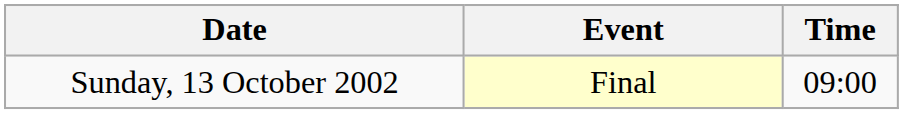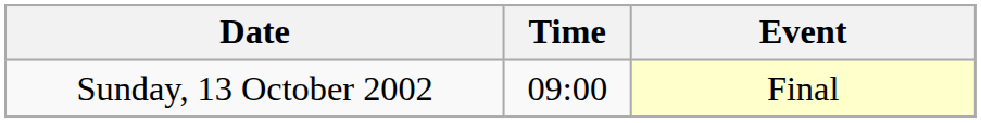columns swapped: Time <-> Event
